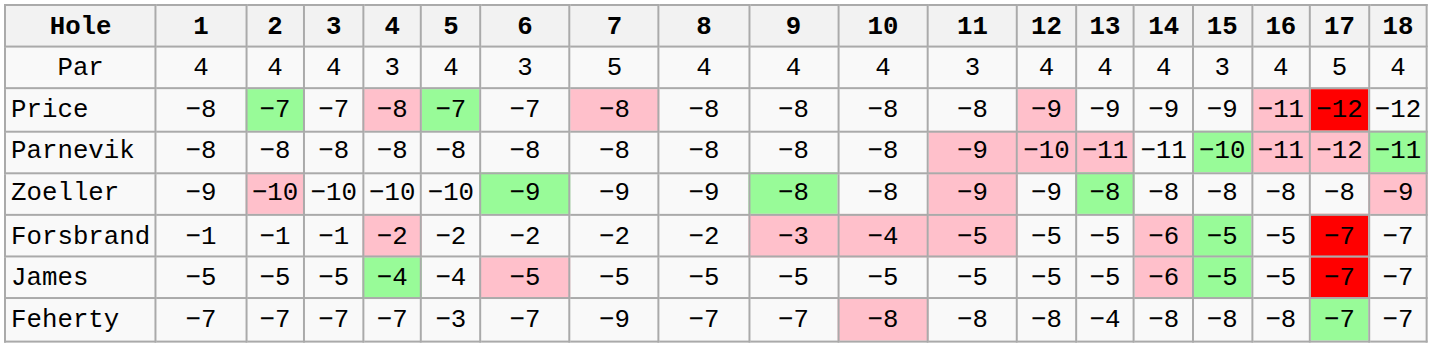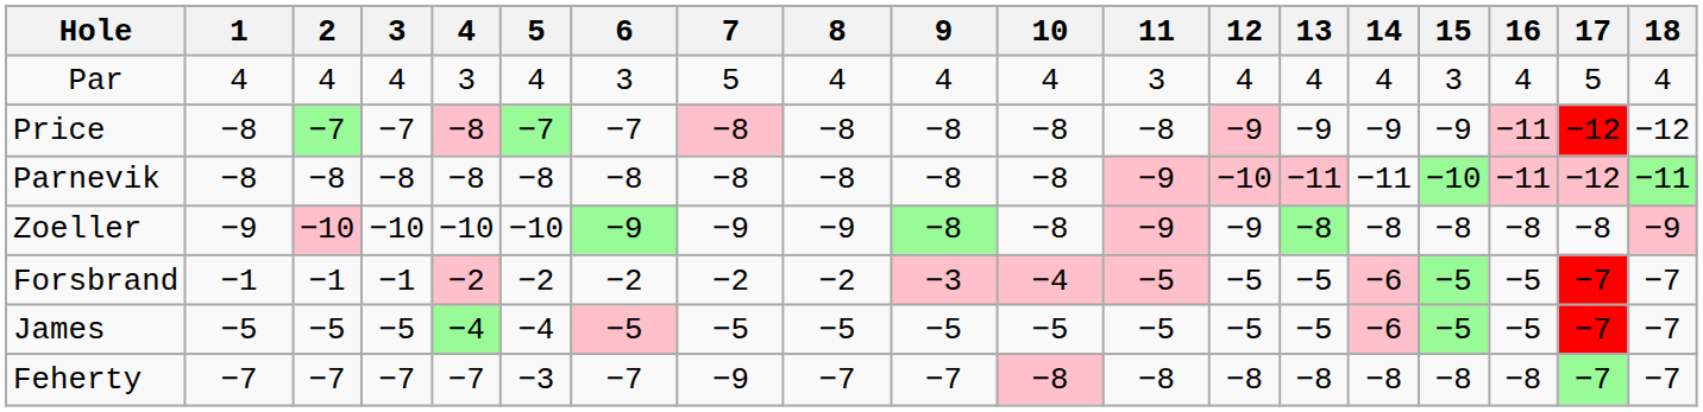Feherty | 13: −4 -> −8
